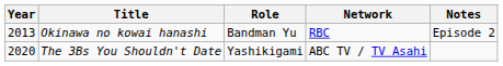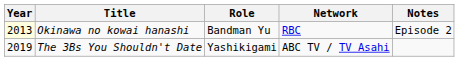Okinawa no kowai hanashi | Year: no background -> lightyellow background
The 3Bs You Shouldn't Date | Year: 2020 -> 2019
